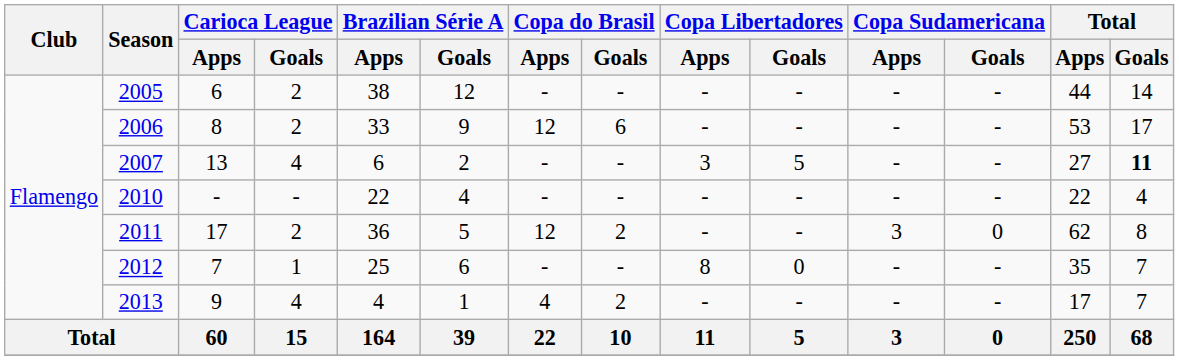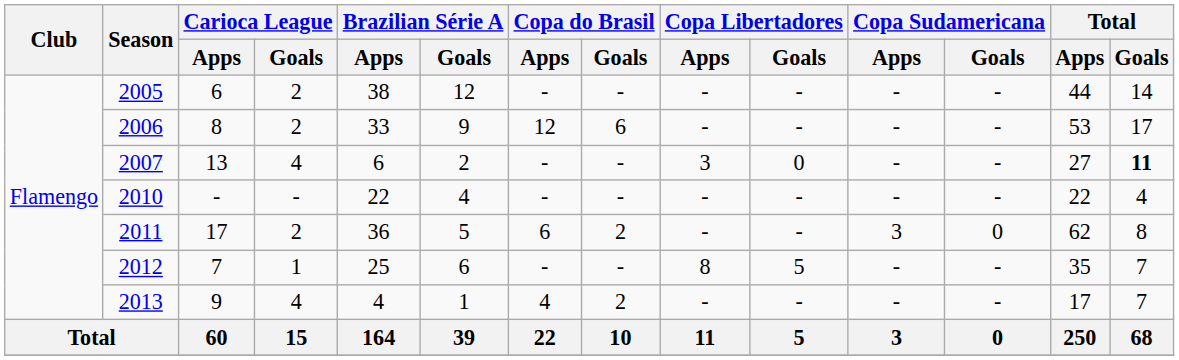2007 | Copa Libertadores / Goals: 5 -> 0
2011 | Copa do Brasil / Apps: 12 -> 6
2012 | Copa Libertadores / Goals: 0 -> 5
